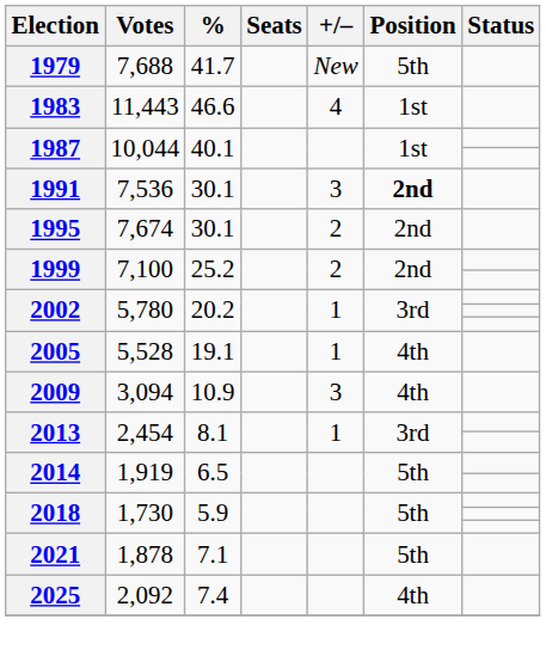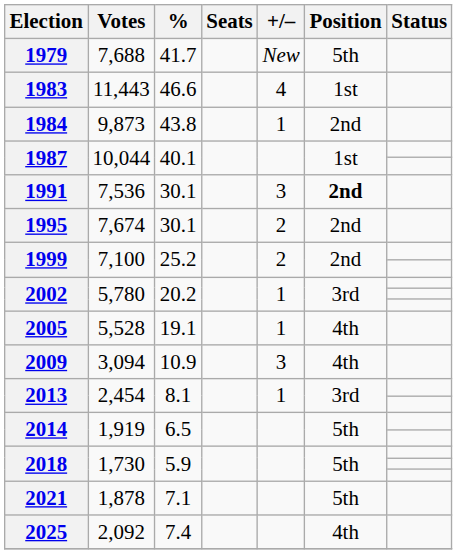+ row: 1984 | 9,873 | 43.8 | 1 | 2nd
